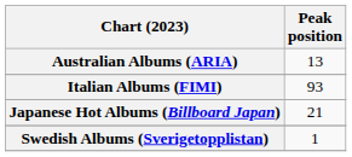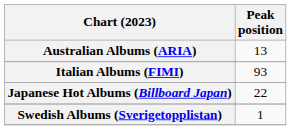Japanese Hot Albums (Billboard Japan) | Peak position: 21 -> 22
